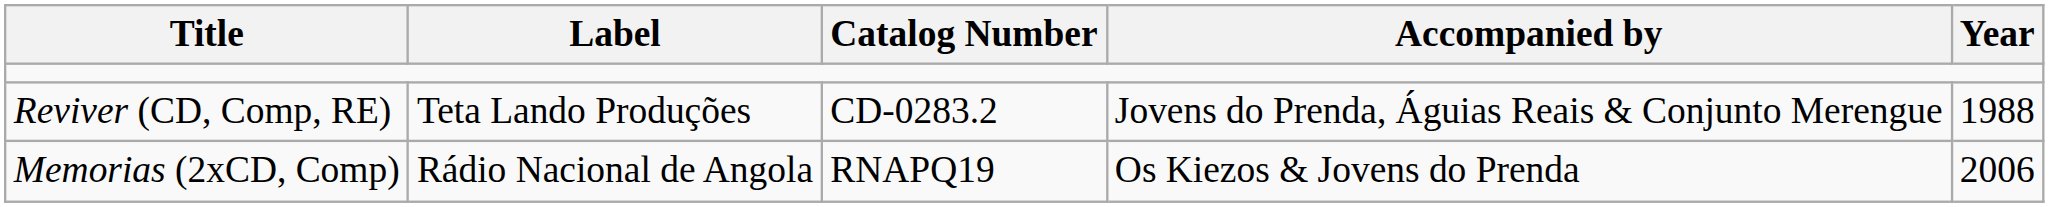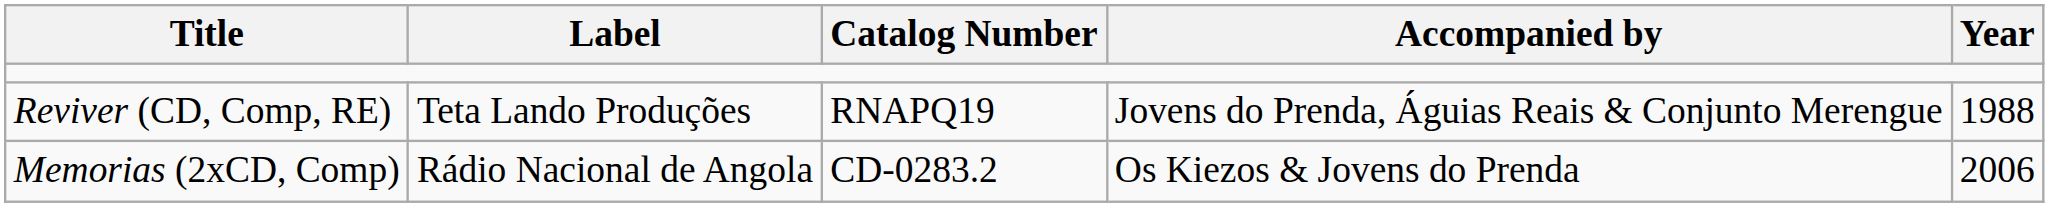Reviver (CD, Comp, RE) | Catalog Number: CD-0283.2 -> RNAPQ19
Memorias (2xCD, Comp) | Catalog Number: RNAPQ19 -> CD-0283.2
